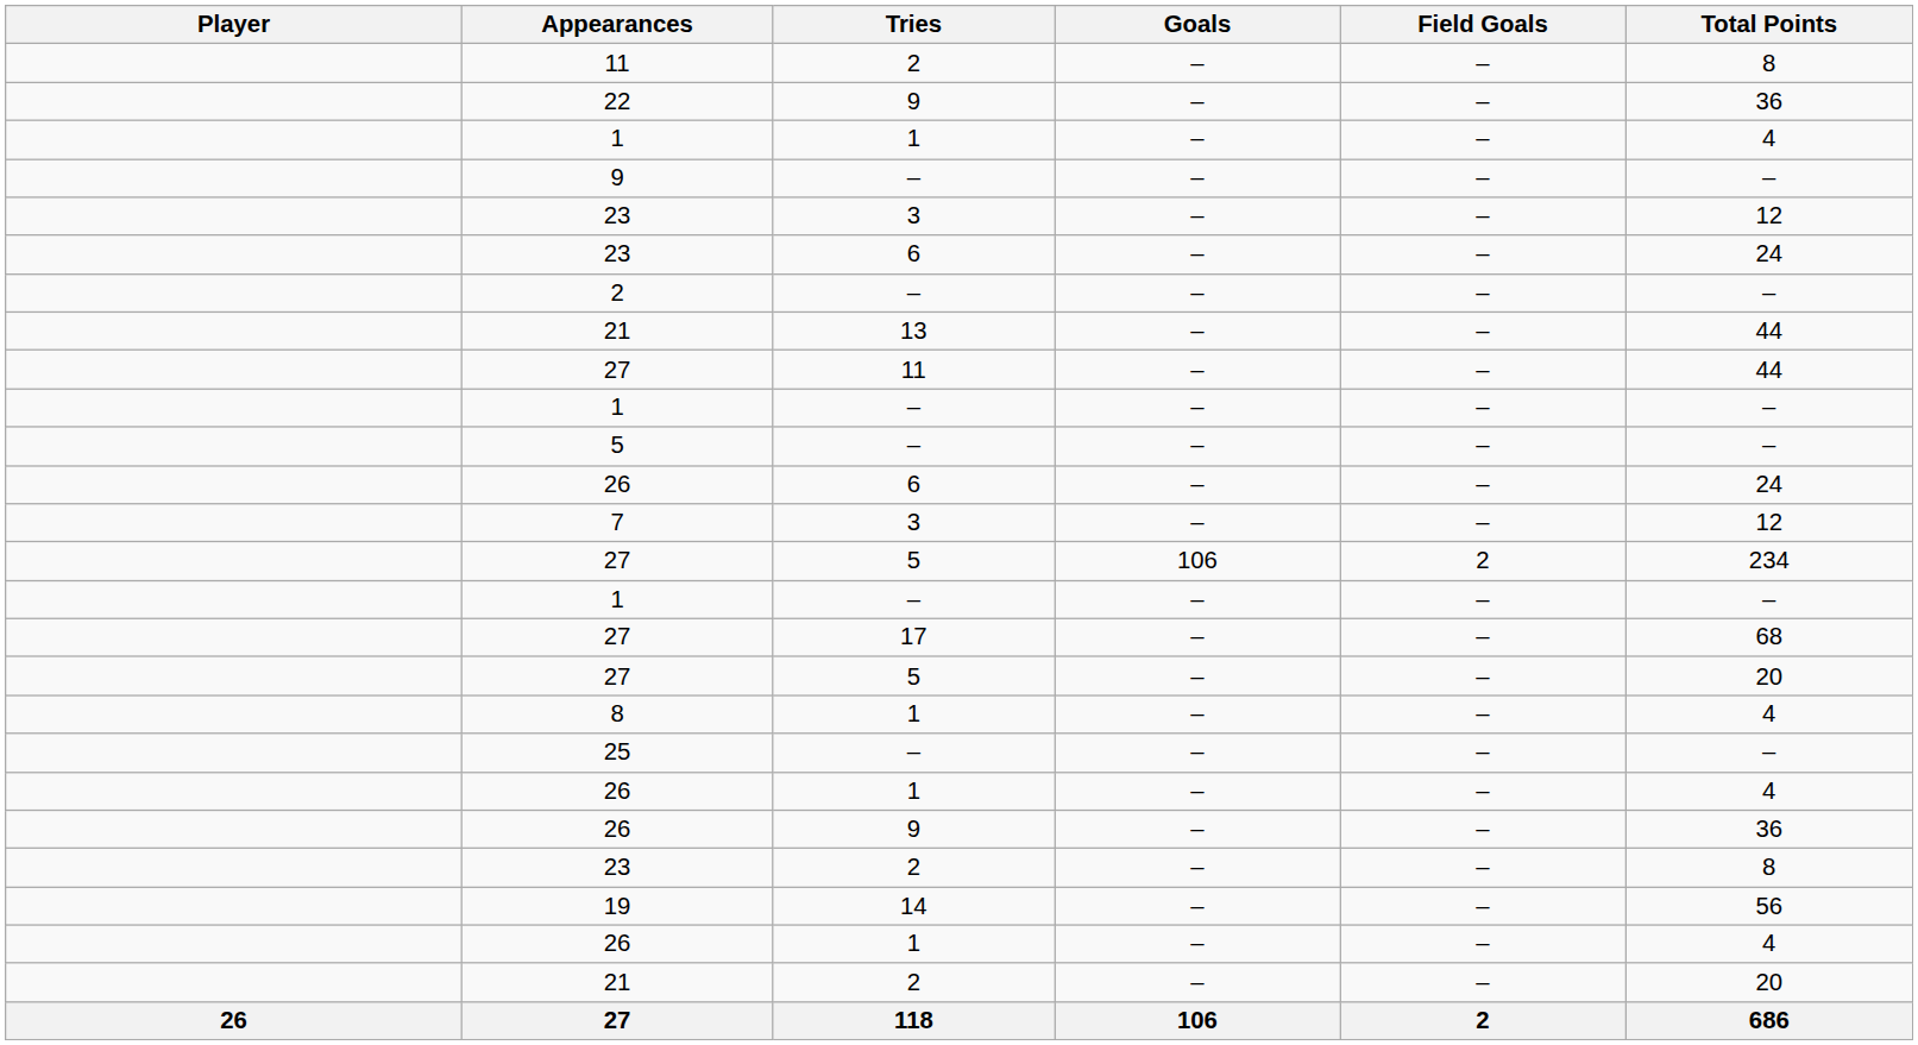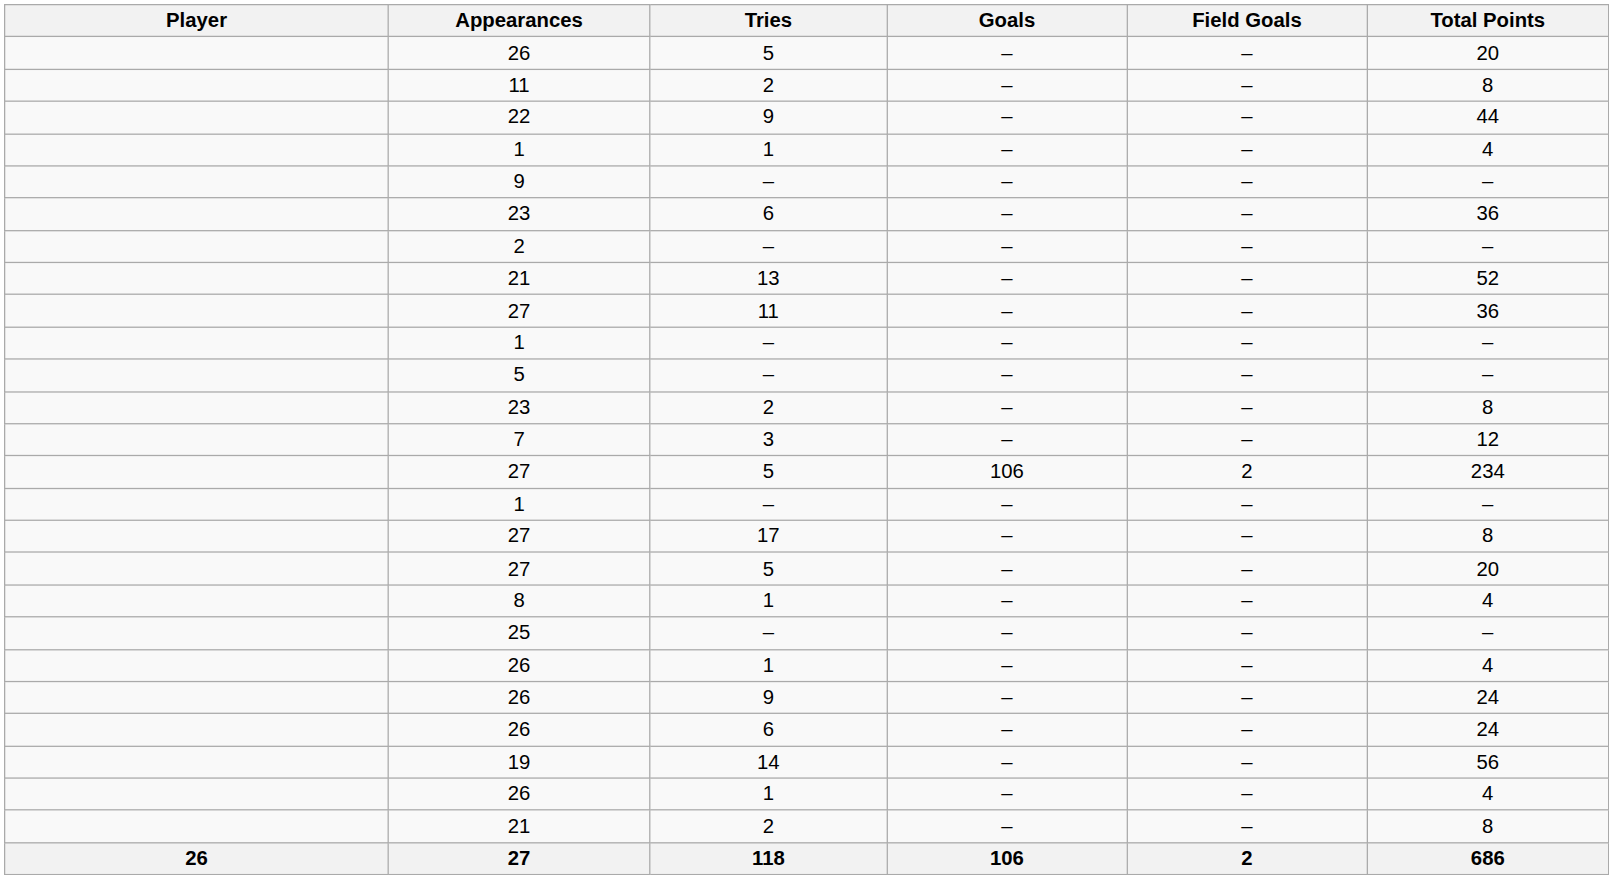+ row: 26 | 5 | – | – | 20
22 | Total Points: 36 -> 44
- row: 23 | 3 | – | – | 12
23 / 6 | Total Points: 24 -> 36
21 / 13 | Total Points: 44 -> 52
27 / 11 | Total Points: 44 -> 36
rows swapped: 23 / 2 <-> 26 / 6
27 / 17 | Total Points: 68 -> 8
26 / 9 | Total Points: 36 -> 24
21 / 2 | Total Points: 20 -> 8
